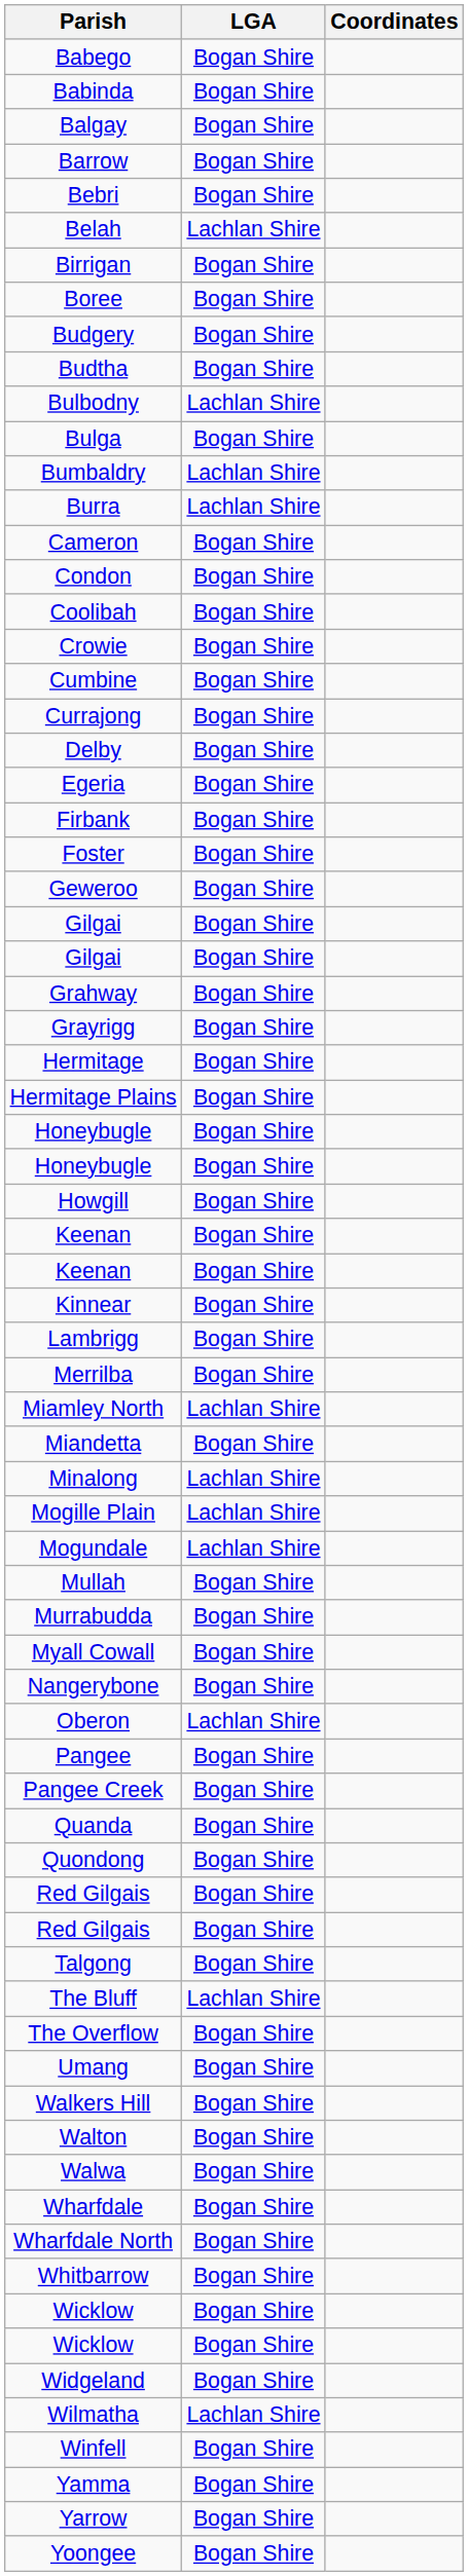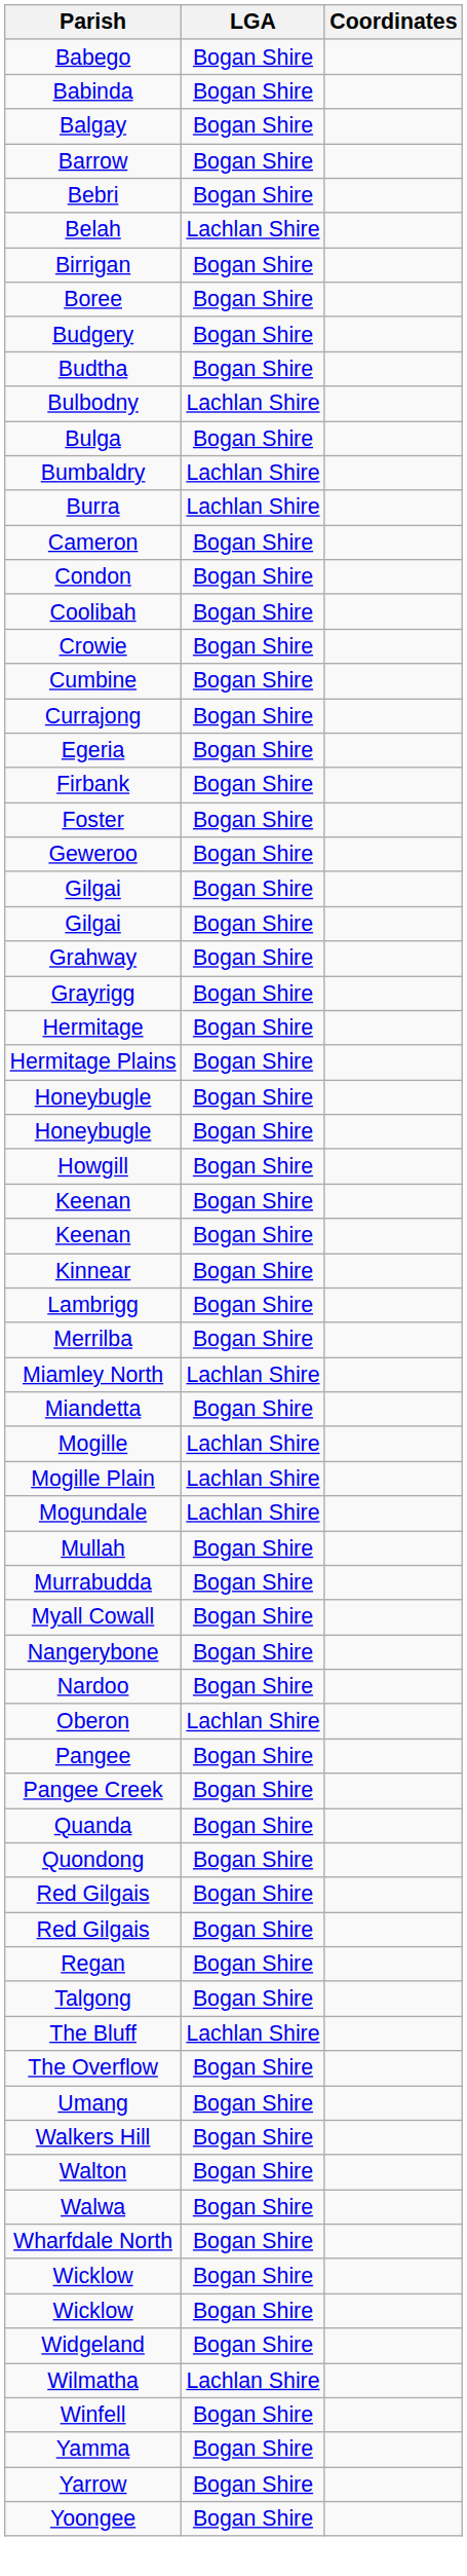- row: Delby | Bogan Shire
- row: Minalong | Lachlan Shire
+ row: Mogille | Lachlan Shire
+ row: Nardoo | Bogan Shire
+ row: Regan | Bogan Shire
- row: Wharfdale | Bogan Shire
- row: Whitbarrow | Bogan Shire
